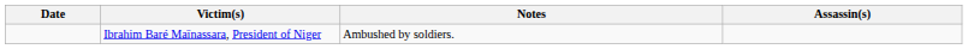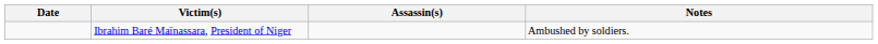columns swapped: Assassin(s) <-> Notes
